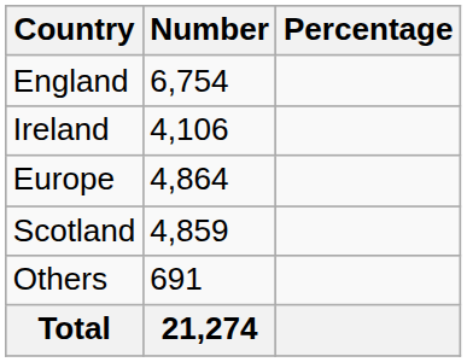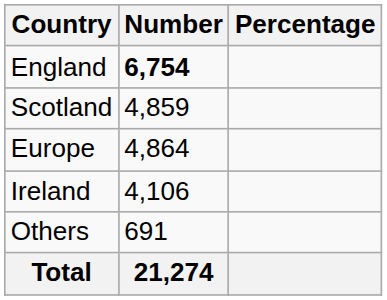England | Number: normal -> bold
rows swapped: Scotland <-> Ireland
